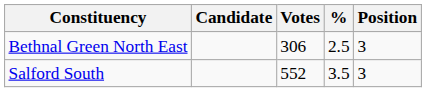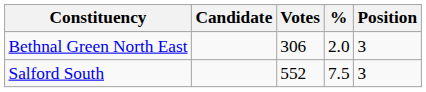Bethnal Green North East | %: 2.5 -> 2.0
Salford South | %: 3.5 -> 7.5
